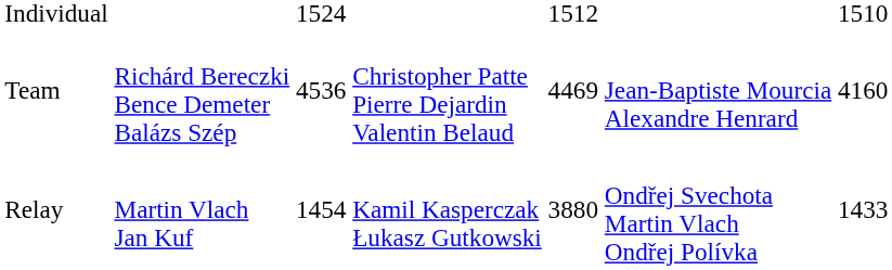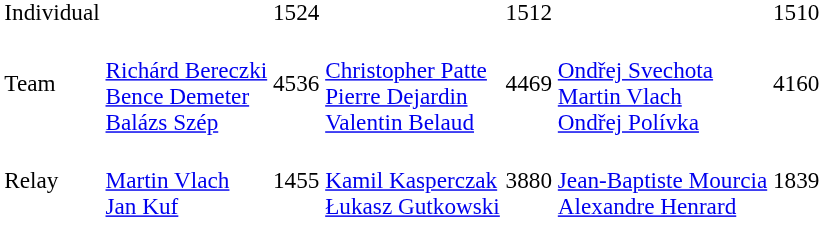Team | column 6: Jean-Baptiste Mourcia Alexandre Henrard -> Ondřej Svechota Martin Vlach Ondřej Polívka
Relay | column 3: 1454 -> 1455
Relay | column 6: Ondřej Svechota Martin Vlach Ondřej Polívka -> Jean-Baptiste Mourcia Alexandre Henrard
Relay | column 7: 1433 -> 1839
